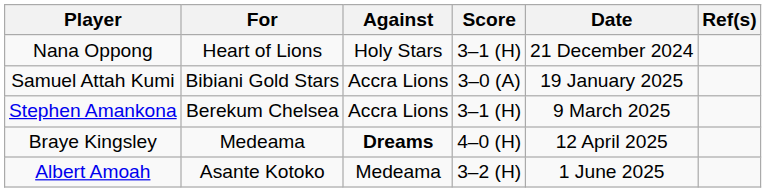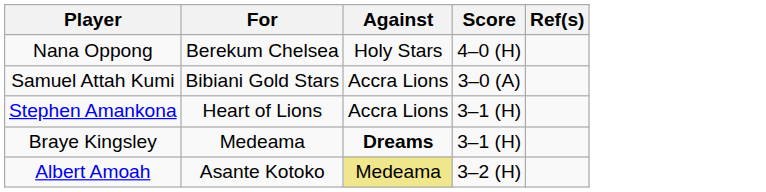- column: Date | 21 December 2024 | 19 January 2025 | 9 March 2025 | 12 April 2025 | 1 June 2025
Nana Oppong | For: Heart of Lions -> Berekum Chelsea
Nana Oppong | Score: 3–1 (H) -> 4–0 (H)
Stephen Amankona | For: Berekum Chelsea -> Heart of Lions
Braye Kingsley | Score: 4–0 (H) -> 3–1 (H)
Albert Amoah | Against: no background -> khaki background
